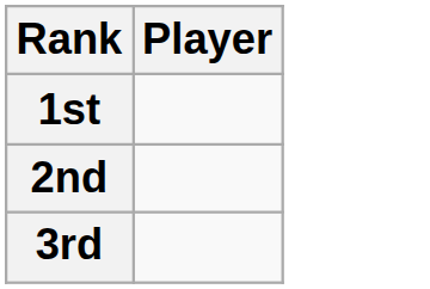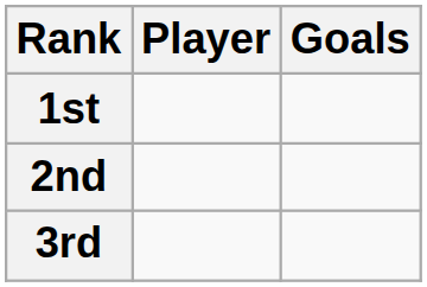+ column: Goals
